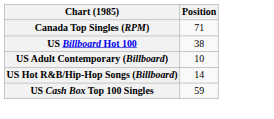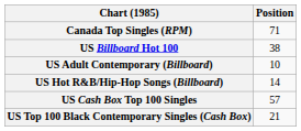US Cash Box Top 100 Singles | Position: 59 -> 57
+ row: US Top 100 Black Contemporary Singles (Cash Box) | 21
